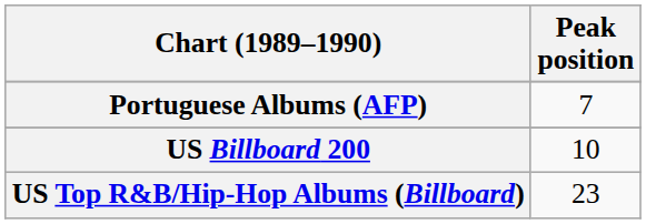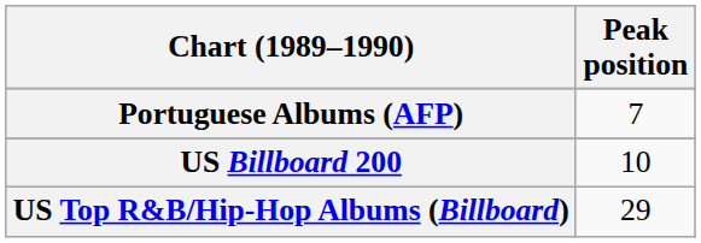US Top R&B/Hip-Hop Albums (Billboard) | Peak position: 23 -> 29
